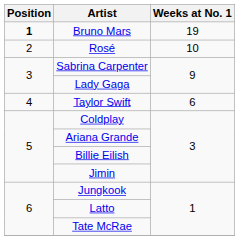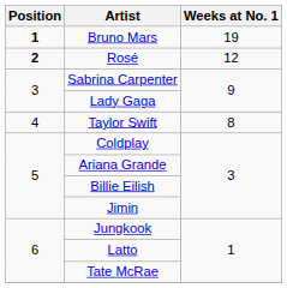Rosé | Position: normal -> bold
Rosé | Weeks at No. 1: 10 -> 12
Taylor Swift | Weeks at No. 1: 6 -> 8
